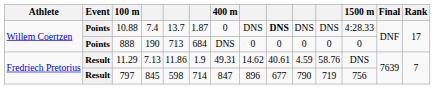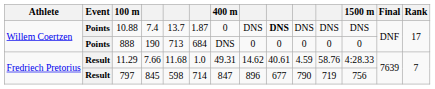10.88 | 1500 m: 4:28.33 -> DNS
11.29 | column 4: 7.13 -> 7.66
11.29 | column 5: 11.86 -> 11.68
11.29 | column 6: 1.9 -> 1.0
11.29 | 1500 m: DNS -> 4:28.33
